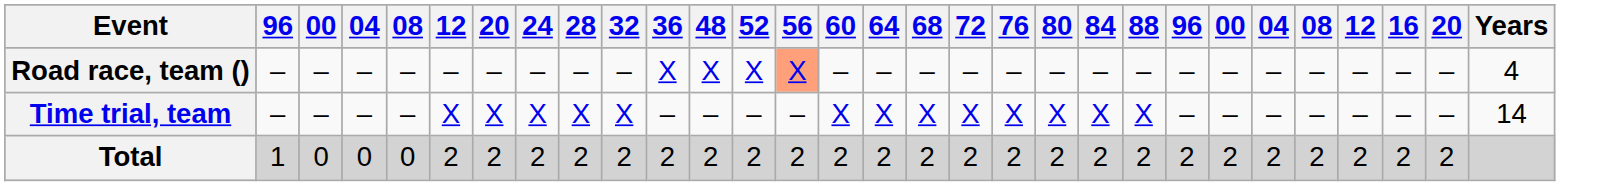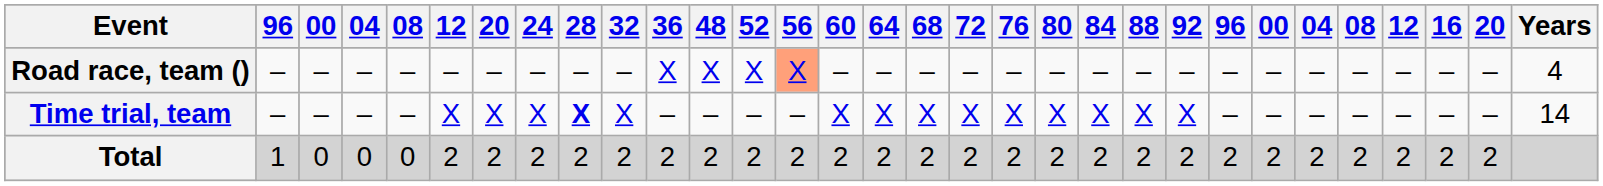+ column: 92 | – | X | 2
Time trial, team | 28: normal -> bold
